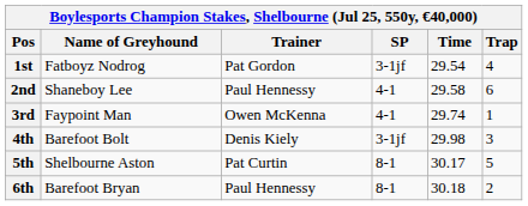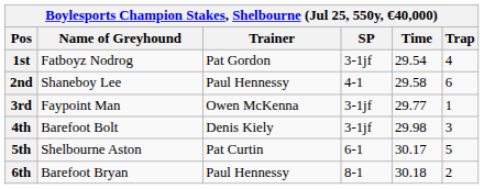3rd | SP: 4-1 -> 3-1jf
3rd | Time: 29.74 -> 29.77
5th | SP: 8-1 -> 6-1
